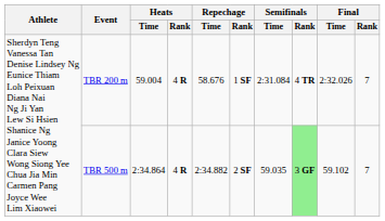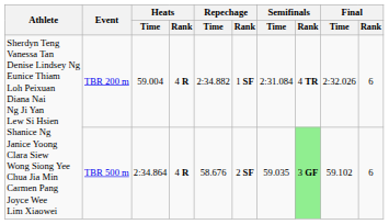TBR 200 m | Repechage / Time: 58.676 -> 2:34.882
TBR 200 m | Final / Rank: 7 -> 6
TBR 500 m | Repechage / Time: 2:34.882 -> 58.676
TBR 500 m | Final / Rank: 7 -> 6
